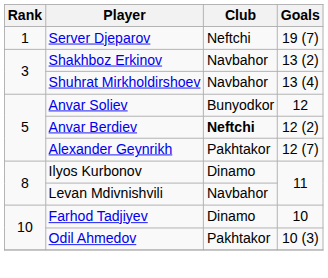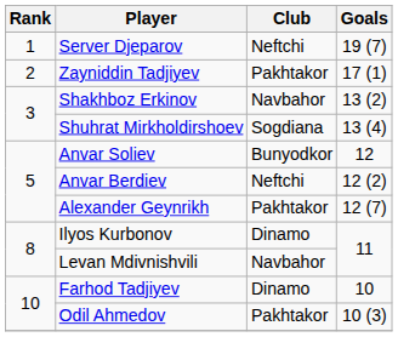+ row: 2 | Zayniddin Tadjiyev | Pakhtakor | 17 (1)
Shuhrat Mirkholdirshoev | Club: Navbahor -> Sogdiana
Anvar Berdiev | Club: bold -> normal
